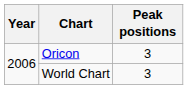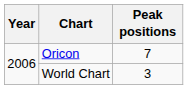Oricon | Peak positions: 3 -> 7
